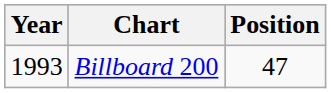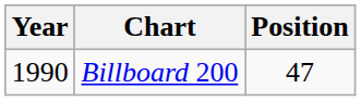Billboard 200 | Year: 1993 -> 1990
